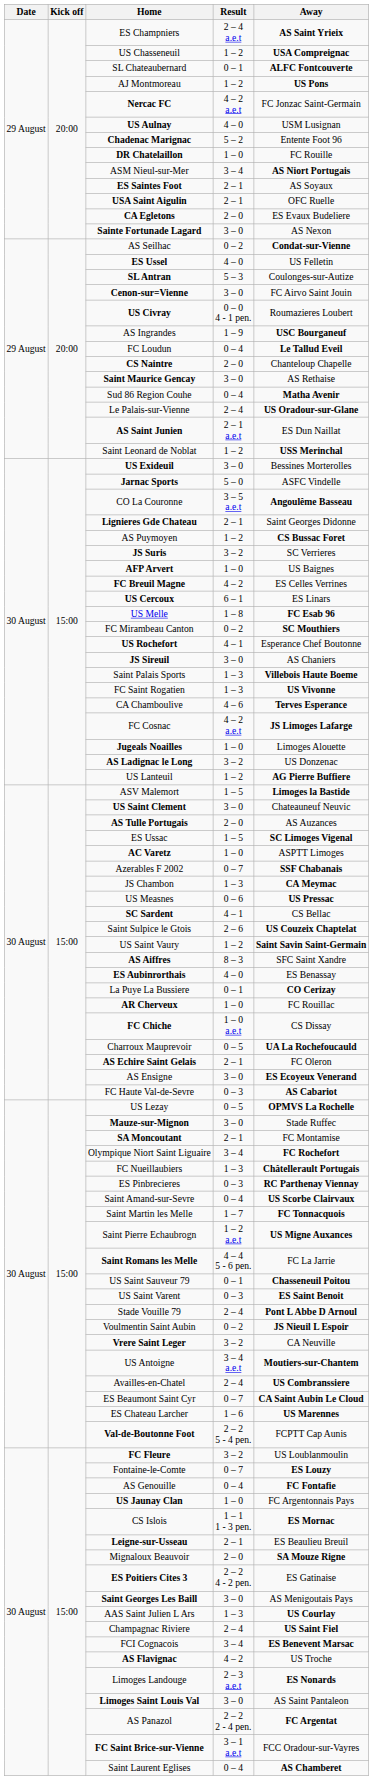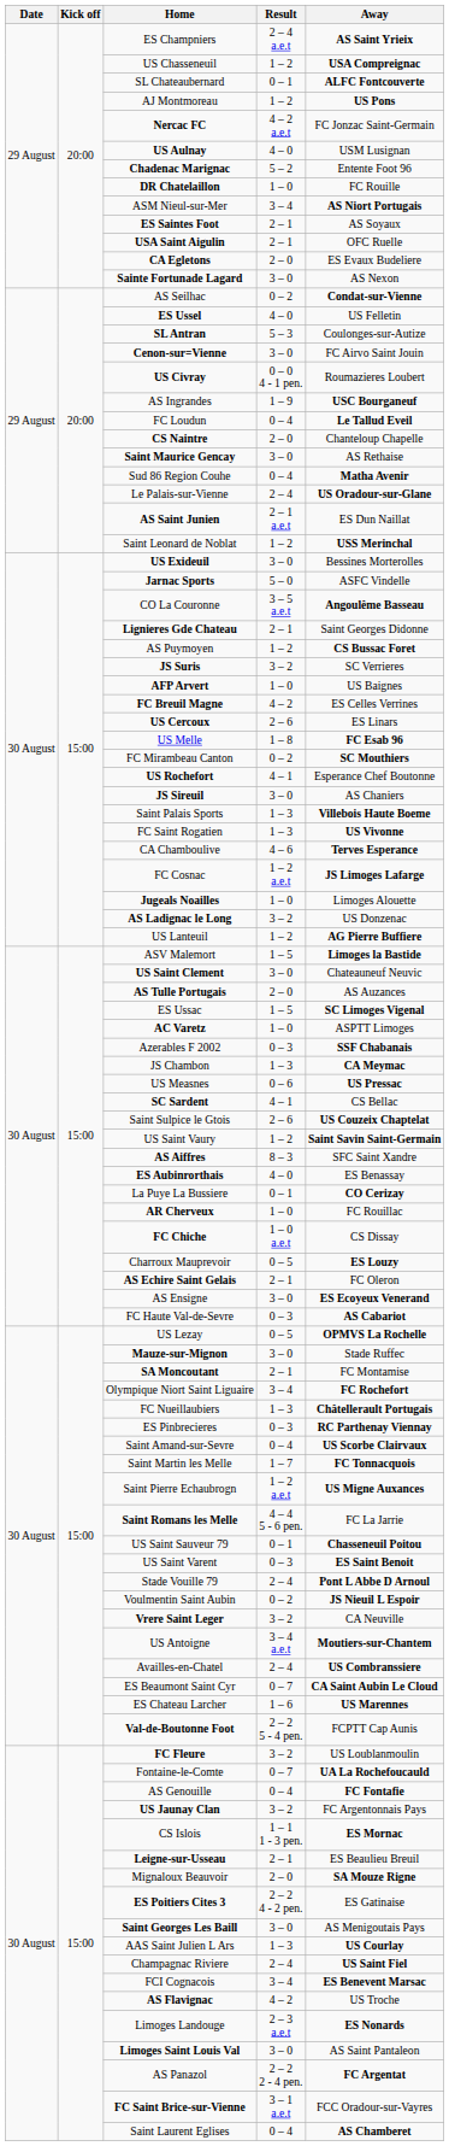US Cercoux | Result: 6 – 1 -> 2 – 6
FC Cosnac | Result: 4 – 2 a.e.t -> 1 – 2 a.e.t
Azerables F 2002 | Result: 0 – 7 -> 0 – 3
Charroux Mauprevoir | Away: UA La Rochefoucauld -> ES Louzy
Fontaine-le-Comte | Away: ES Louzy -> UA La Rochefoucauld
US Jaunay Clan | Result: 1 – 0 -> 3 – 2
